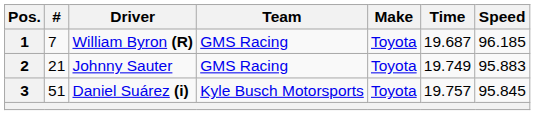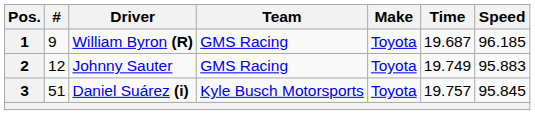1 | #: 7 -> 9
2 | #: 21 -> 12
